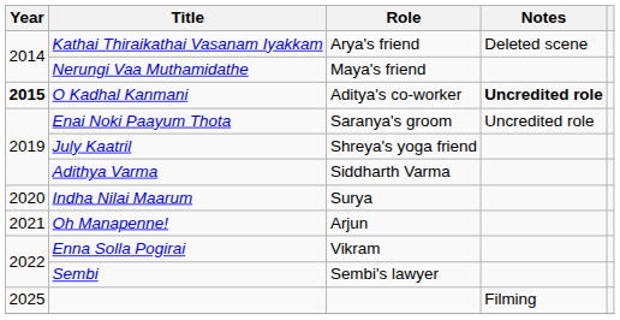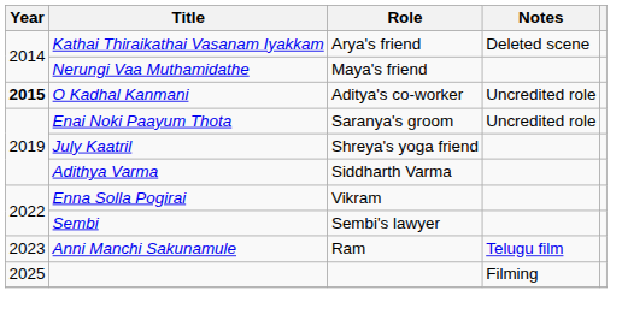O Kadhal Kanmani | Notes: bold -> normal
- row: 2020 | Indha Nilai Maarum | Surya
- row: 2021 | Oh Manapenne! | Arjun
+ row: 2023 | Anni Manchi Sakunamule | Ram | Telugu film
